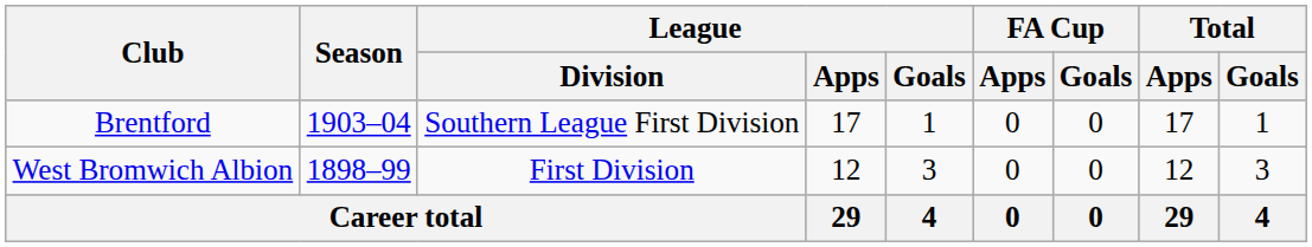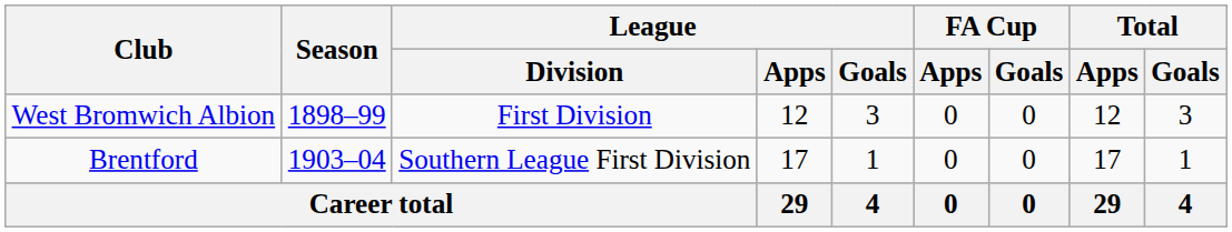rows swapped: West Bromwich Albion <-> Brentford
